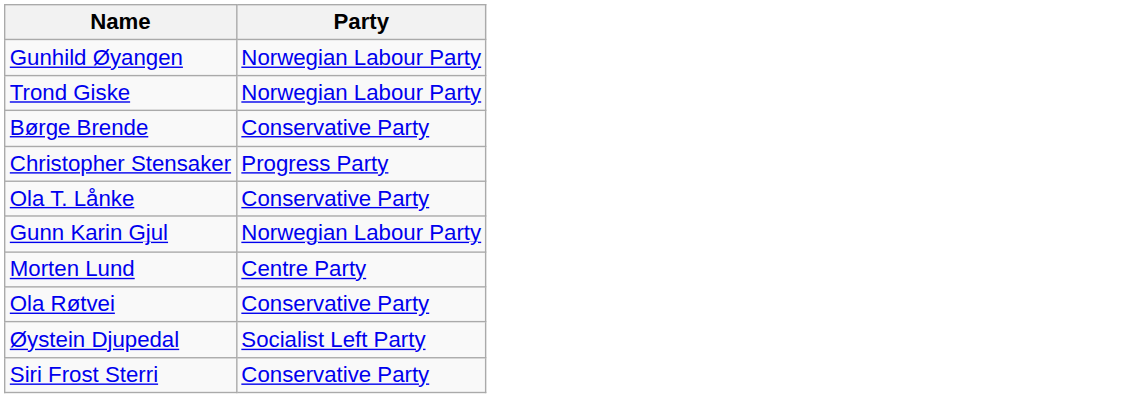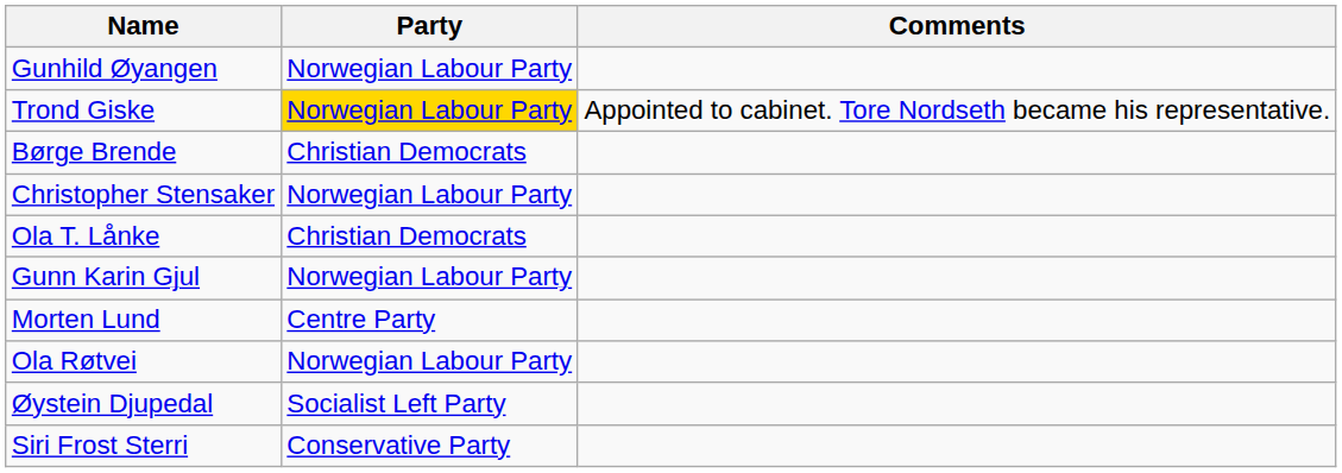+ column: Comments | Appointed to cabinet. Tore Nordseth became his representative.
Trond Giske | Party: no background -> gold background
Børge Brende | Party: Conservative Party -> Christian Democrats
Christopher Stensaker | Party: Progress Party -> Norwegian Labour Party
Ola T. Lånke | Party: Conservative Party -> Christian Democrats
Ola Røtvei | Party: Conservative Party -> Norwegian Labour Party
